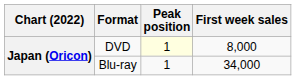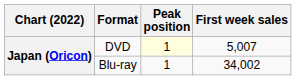DVD | First week sales: 8,000 -> 5,007
Blu-ray | First week sales: 34,000 -> 34,002
